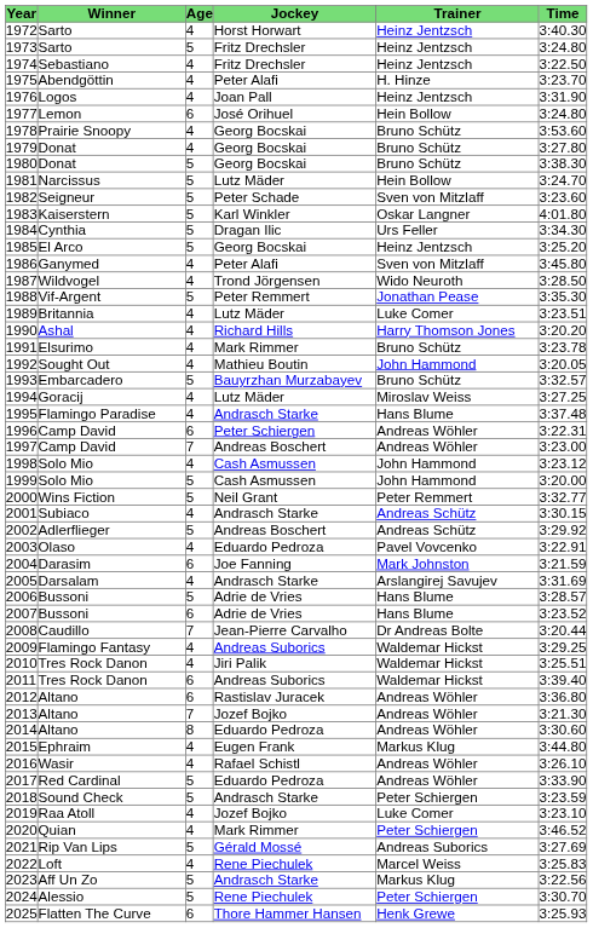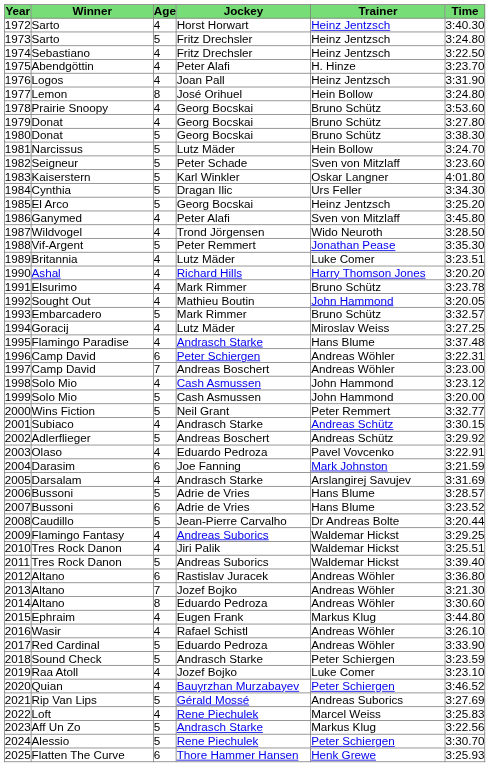1977 | Age: 6 -> 8
1993 | Jockey: Bauyrzhan Murzabayev -> Mark Rimmer
2008 | Age: 7 -> 5
2011 | Age: 6 -> 5
2020 | Jockey: Mark Rimmer -> Bauyrzhan Murzabayev
